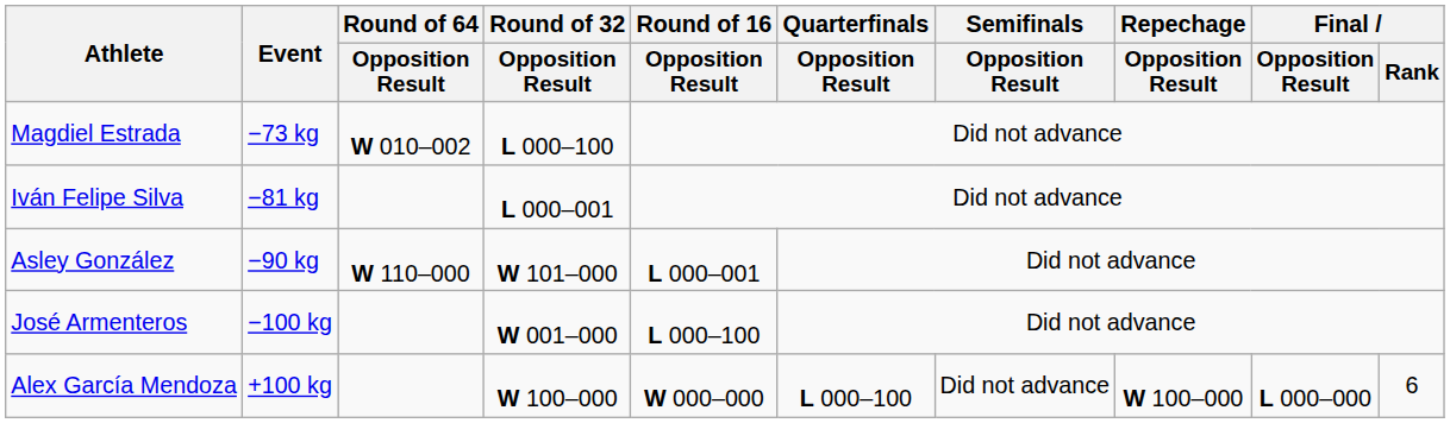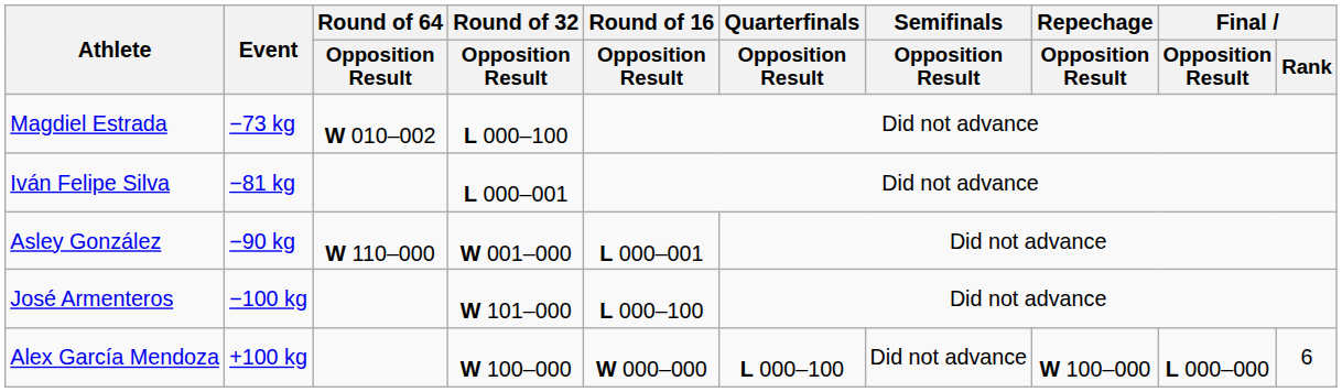Asley González | Round of 32 / Opposition Result: W 101–000 -> W 001–000
José Armenteros | Round of 32 / Opposition Result: W 001–000 -> W 101–000
